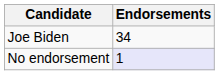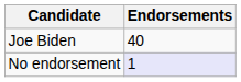Joe Biden | Endorsements: 34 -> 40
